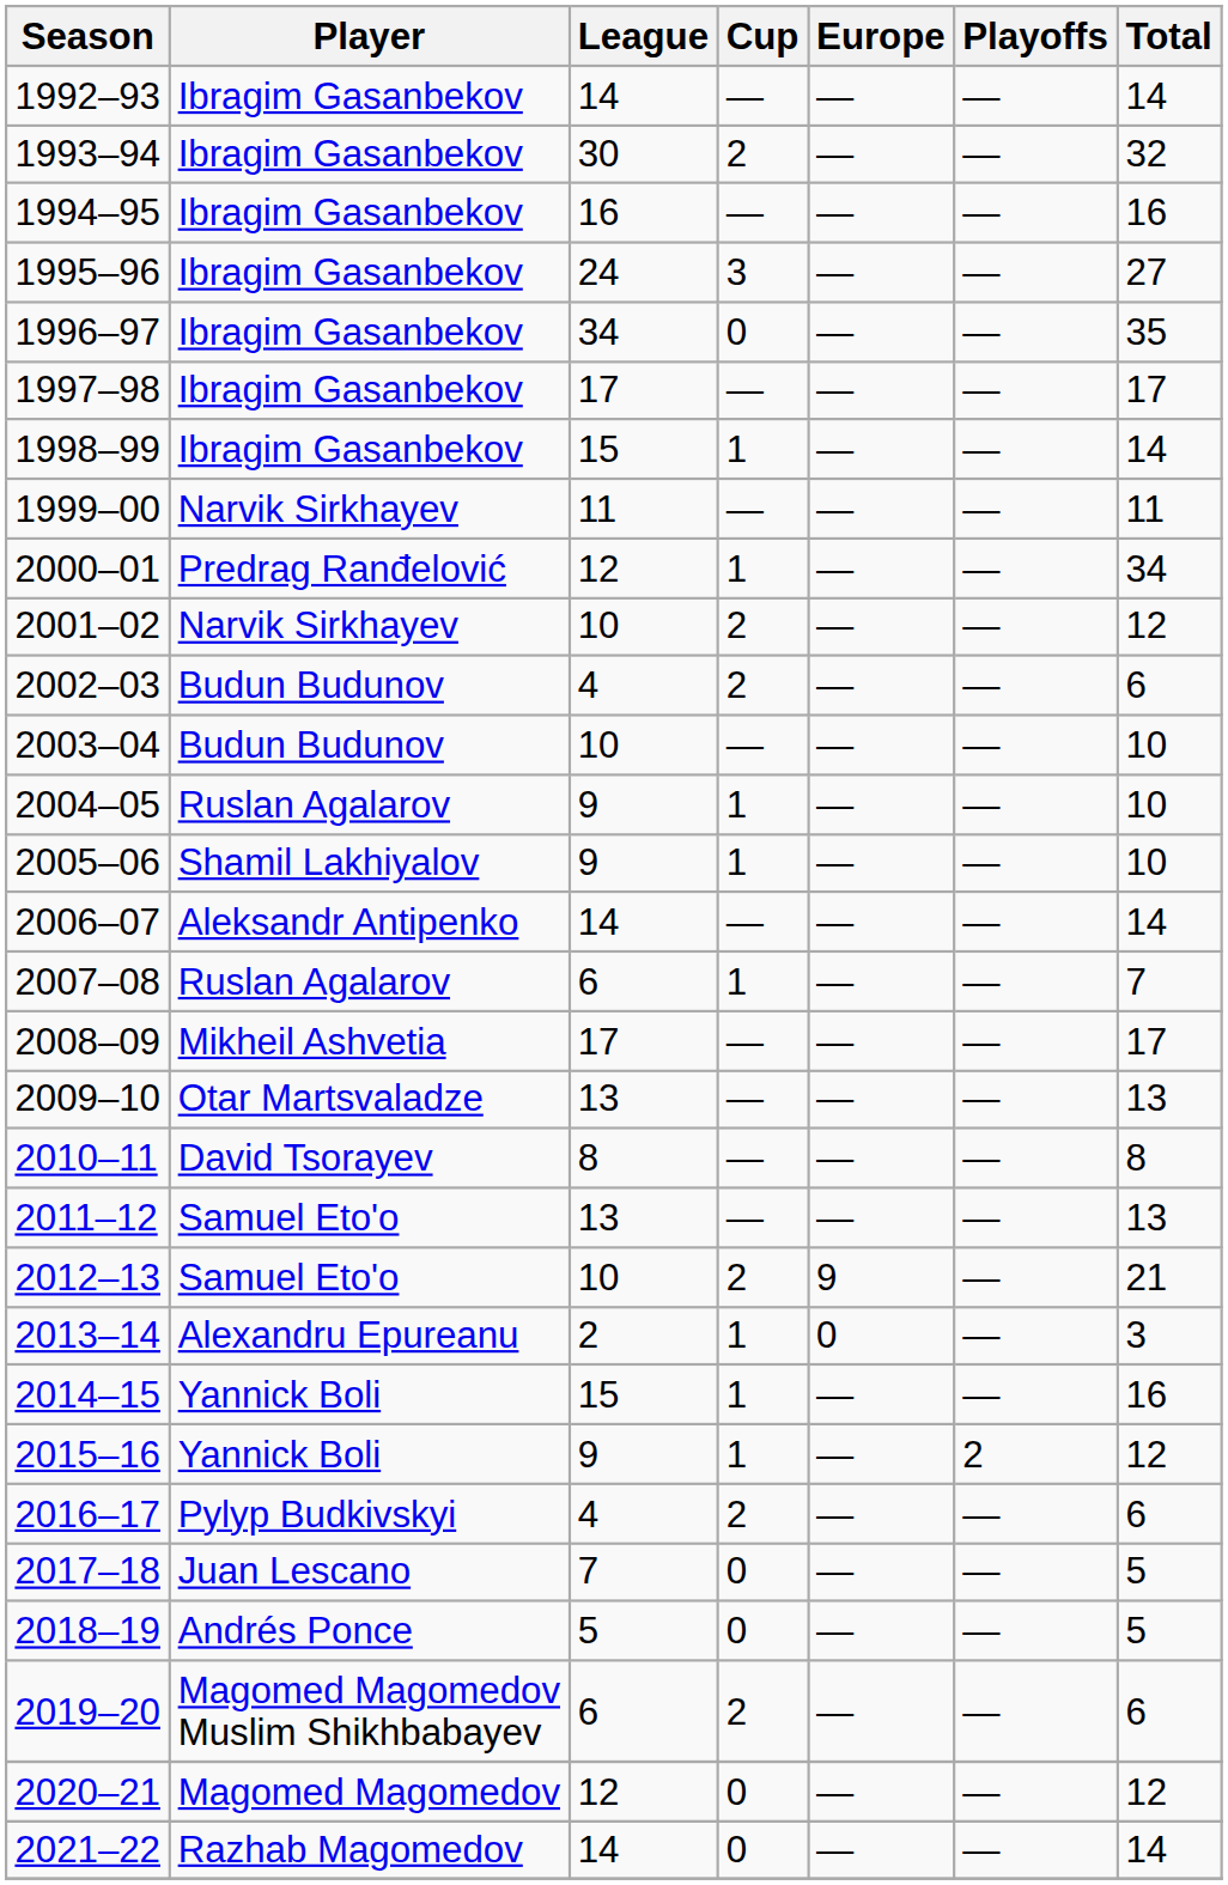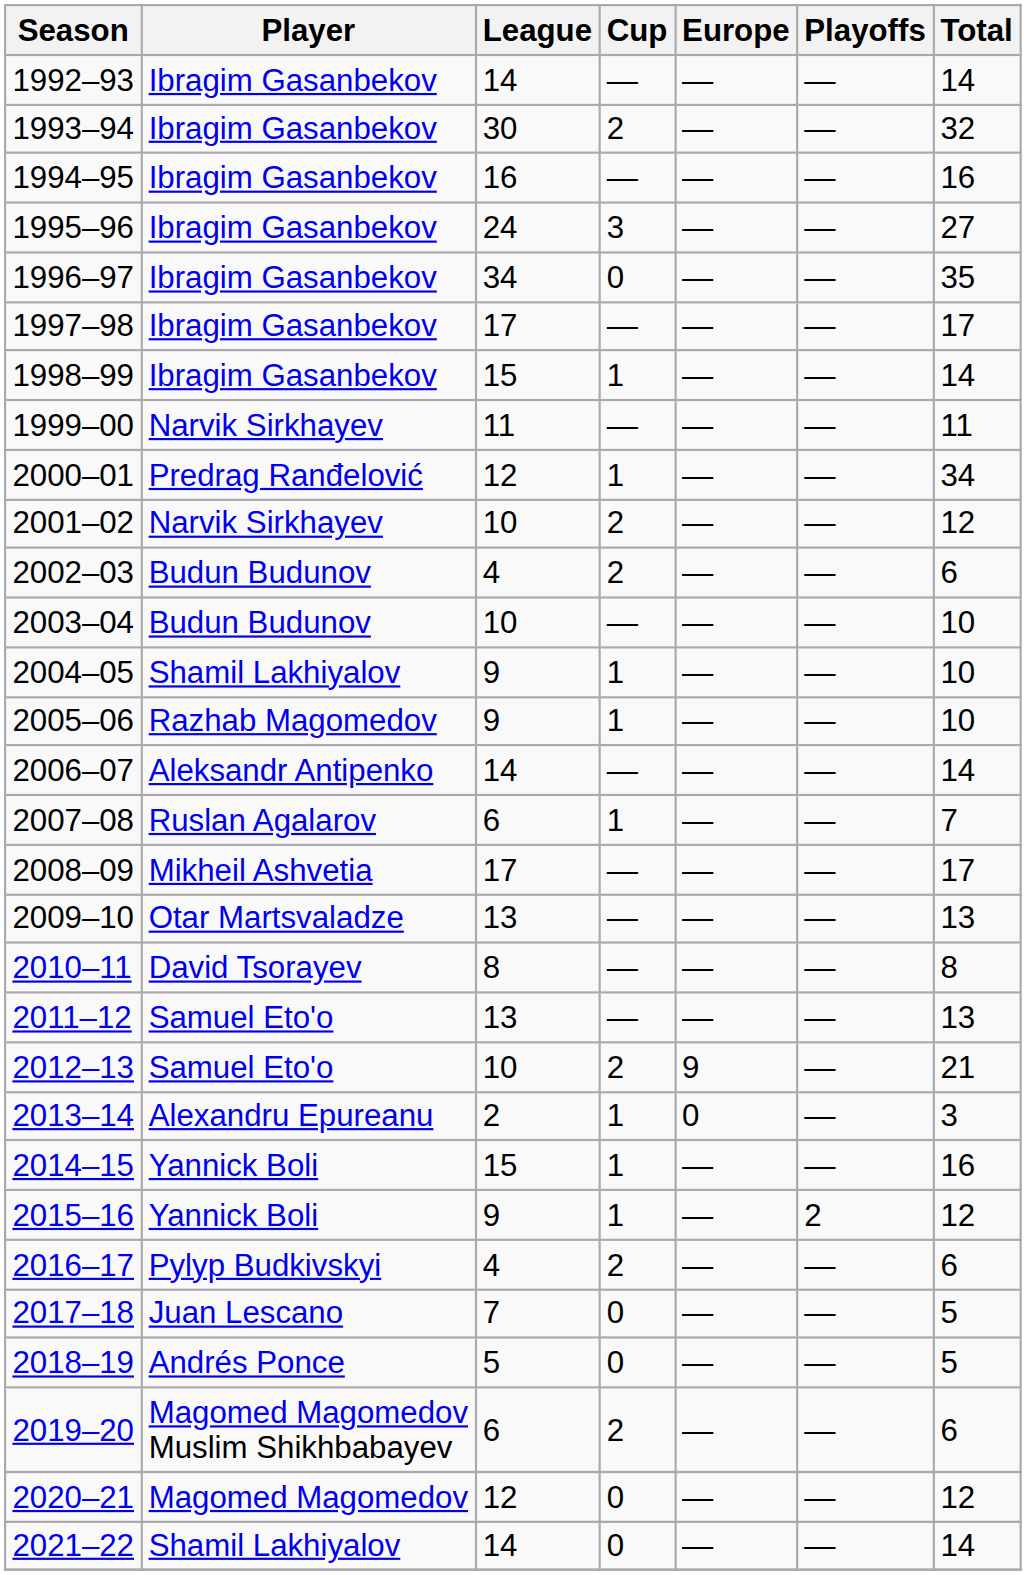2004–05 | Player: Ruslan Agalarov -> Shamil Lakhiyalov
2005–06 | Player: Shamil Lakhiyalov -> Razhab Magomedov
2021–22 | Player: Razhab Magomedov -> Shamil Lakhiyalov
